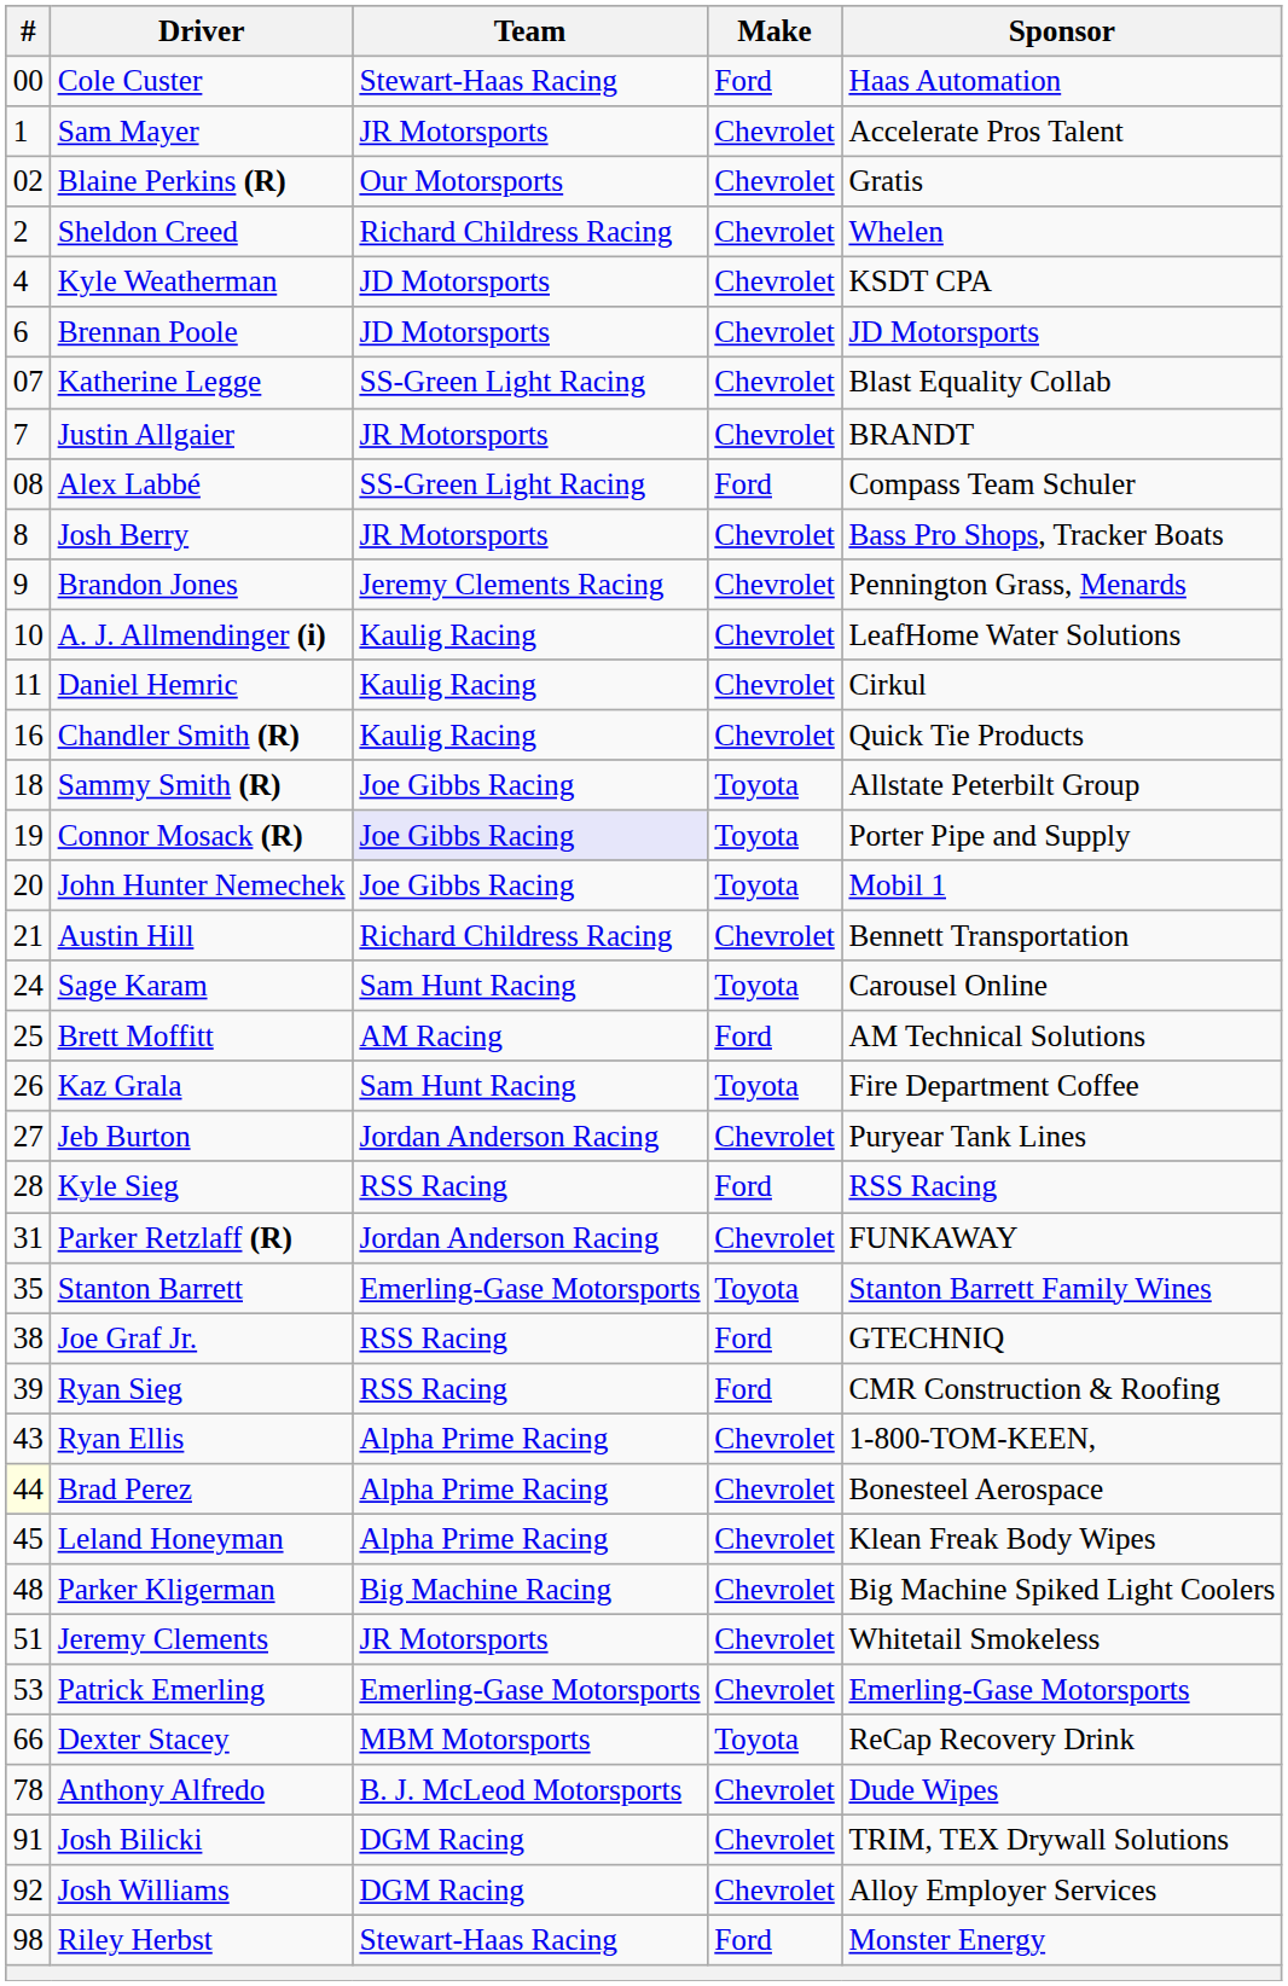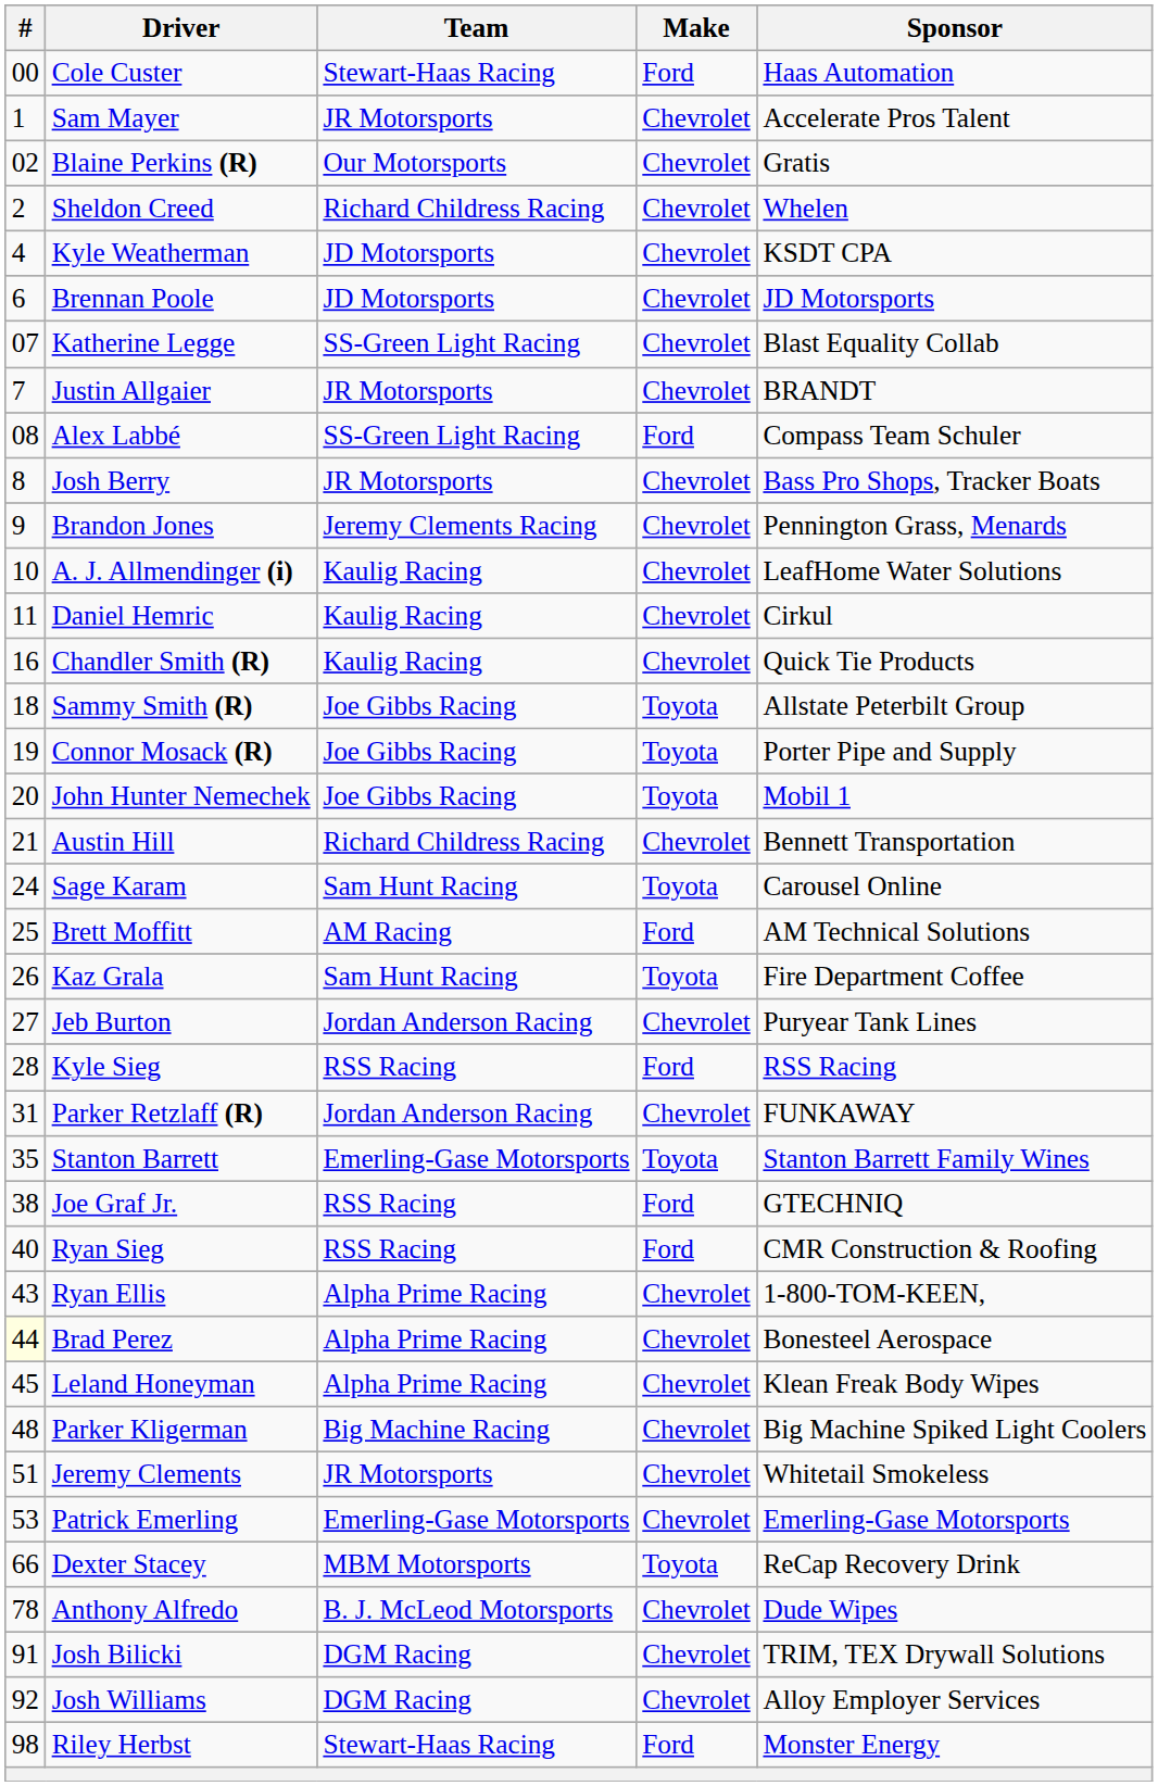Connor Mosack (R) | Team: lavender background -> no background
Ryan Sieg | #: 39 -> 40
